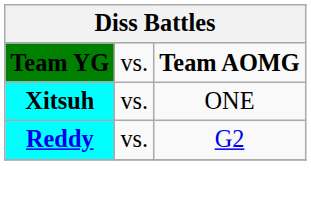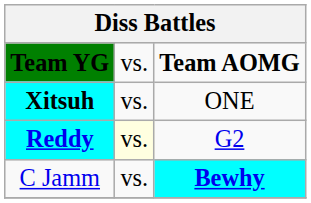Reddy | column 2: no background -> lightyellow background
+ row: C Jamm | vs. | Bewhy
